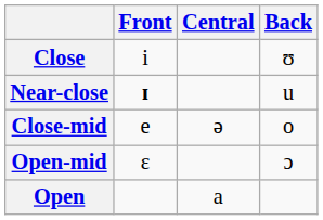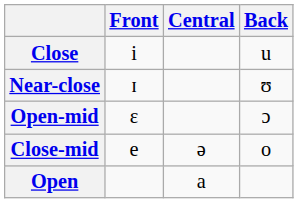Close | Back: ʊ -> u
Near-close | Front: bold -> normal
Near-close | Back: u -> ʊ
rows swapped: Close-mid <-> Open-mid
